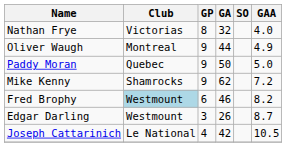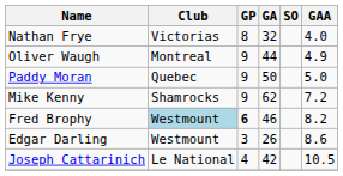Fred Brophy | GP: normal -> bold
Edgar Darling | GAA: 8.7 -> 8.6
